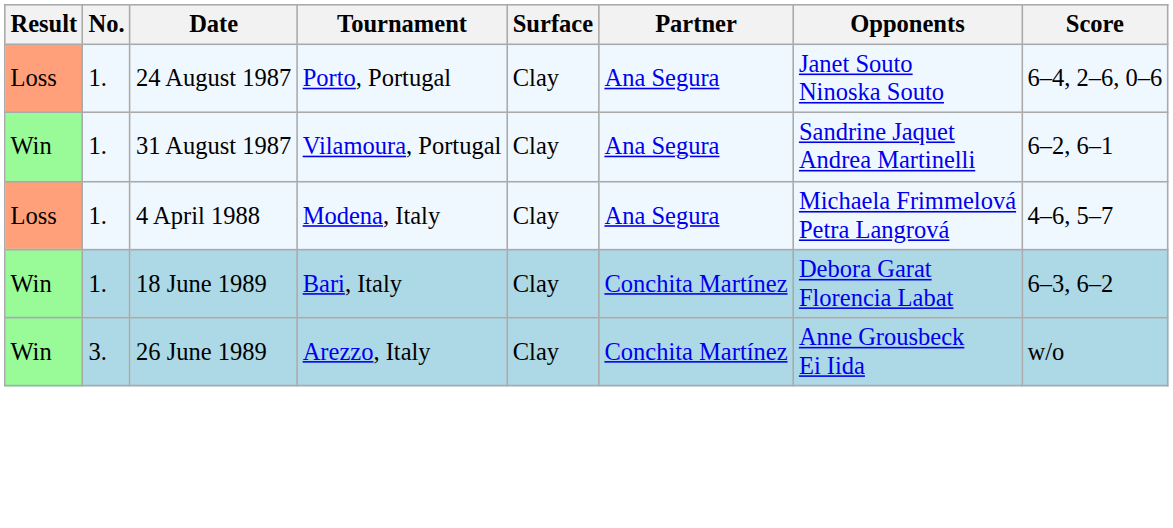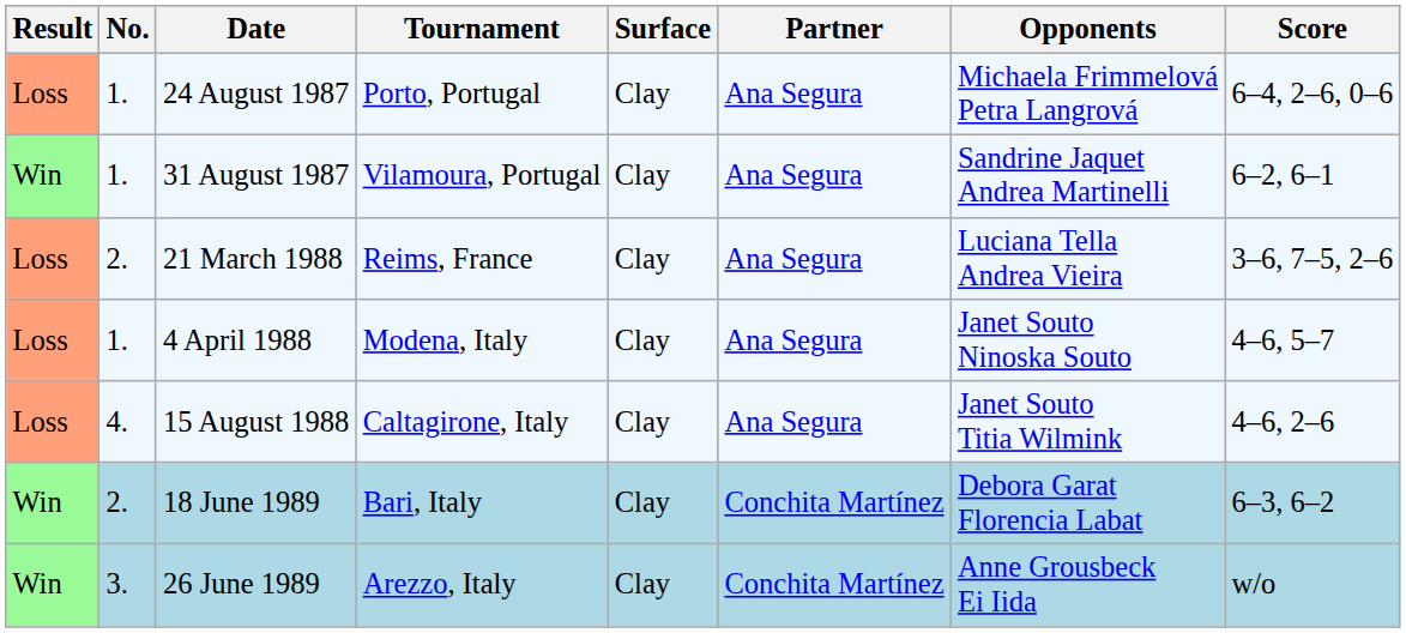24 August 1987 | Opponents: Janet Souto Ninoska Souto -> Michaela Frimmelová Petra Langrová
+ row: Loss | 2. | 21 March 1988 | Reims, France | Clay | Ana Segura | Luciana Tella Andrea Vieira | 3–6, 7–5, 2–6
4 April 1988 | Opponents: Michaela Frimmelová Petra Langrová -> Janet Souto Ninoska Souto
+ row: Loss | 4. | 15 August 1988 | Caltagirone, Italy | Clay | Ana Segura | Janet Souto Titia Wilmink | 4–6, 2–6
18 June 1989 | No.: 1. -> 2.
